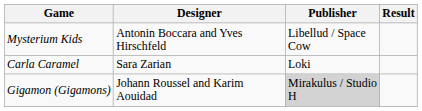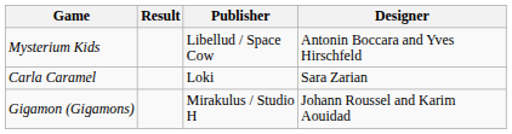columns swapped: Designer <-> Result
Gigamon (Gigamons) | Publisher: lightgrey background -> no background
